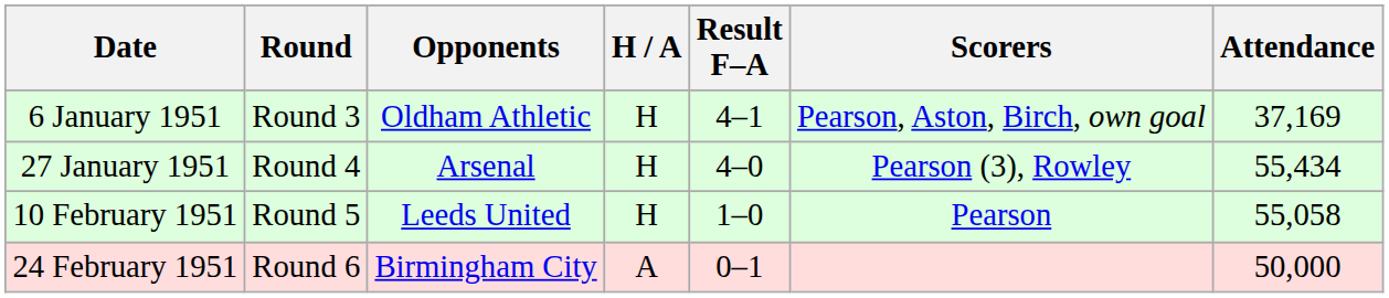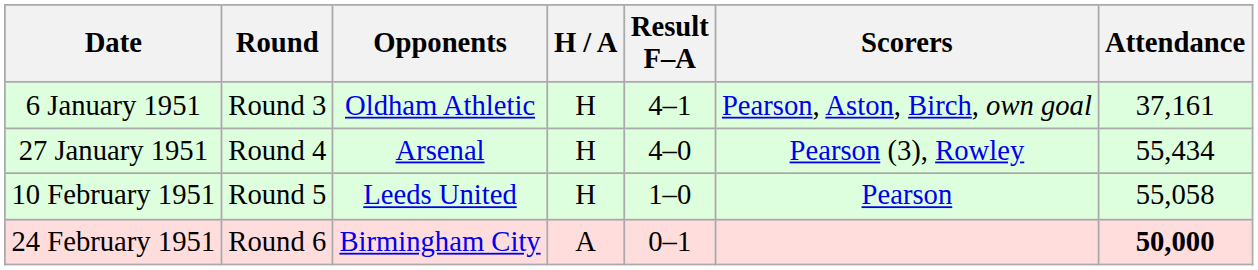6 January 1951 | Attendance: 37,169 -> 37,161
24 February 1951 | Attendance: normal -> bold
